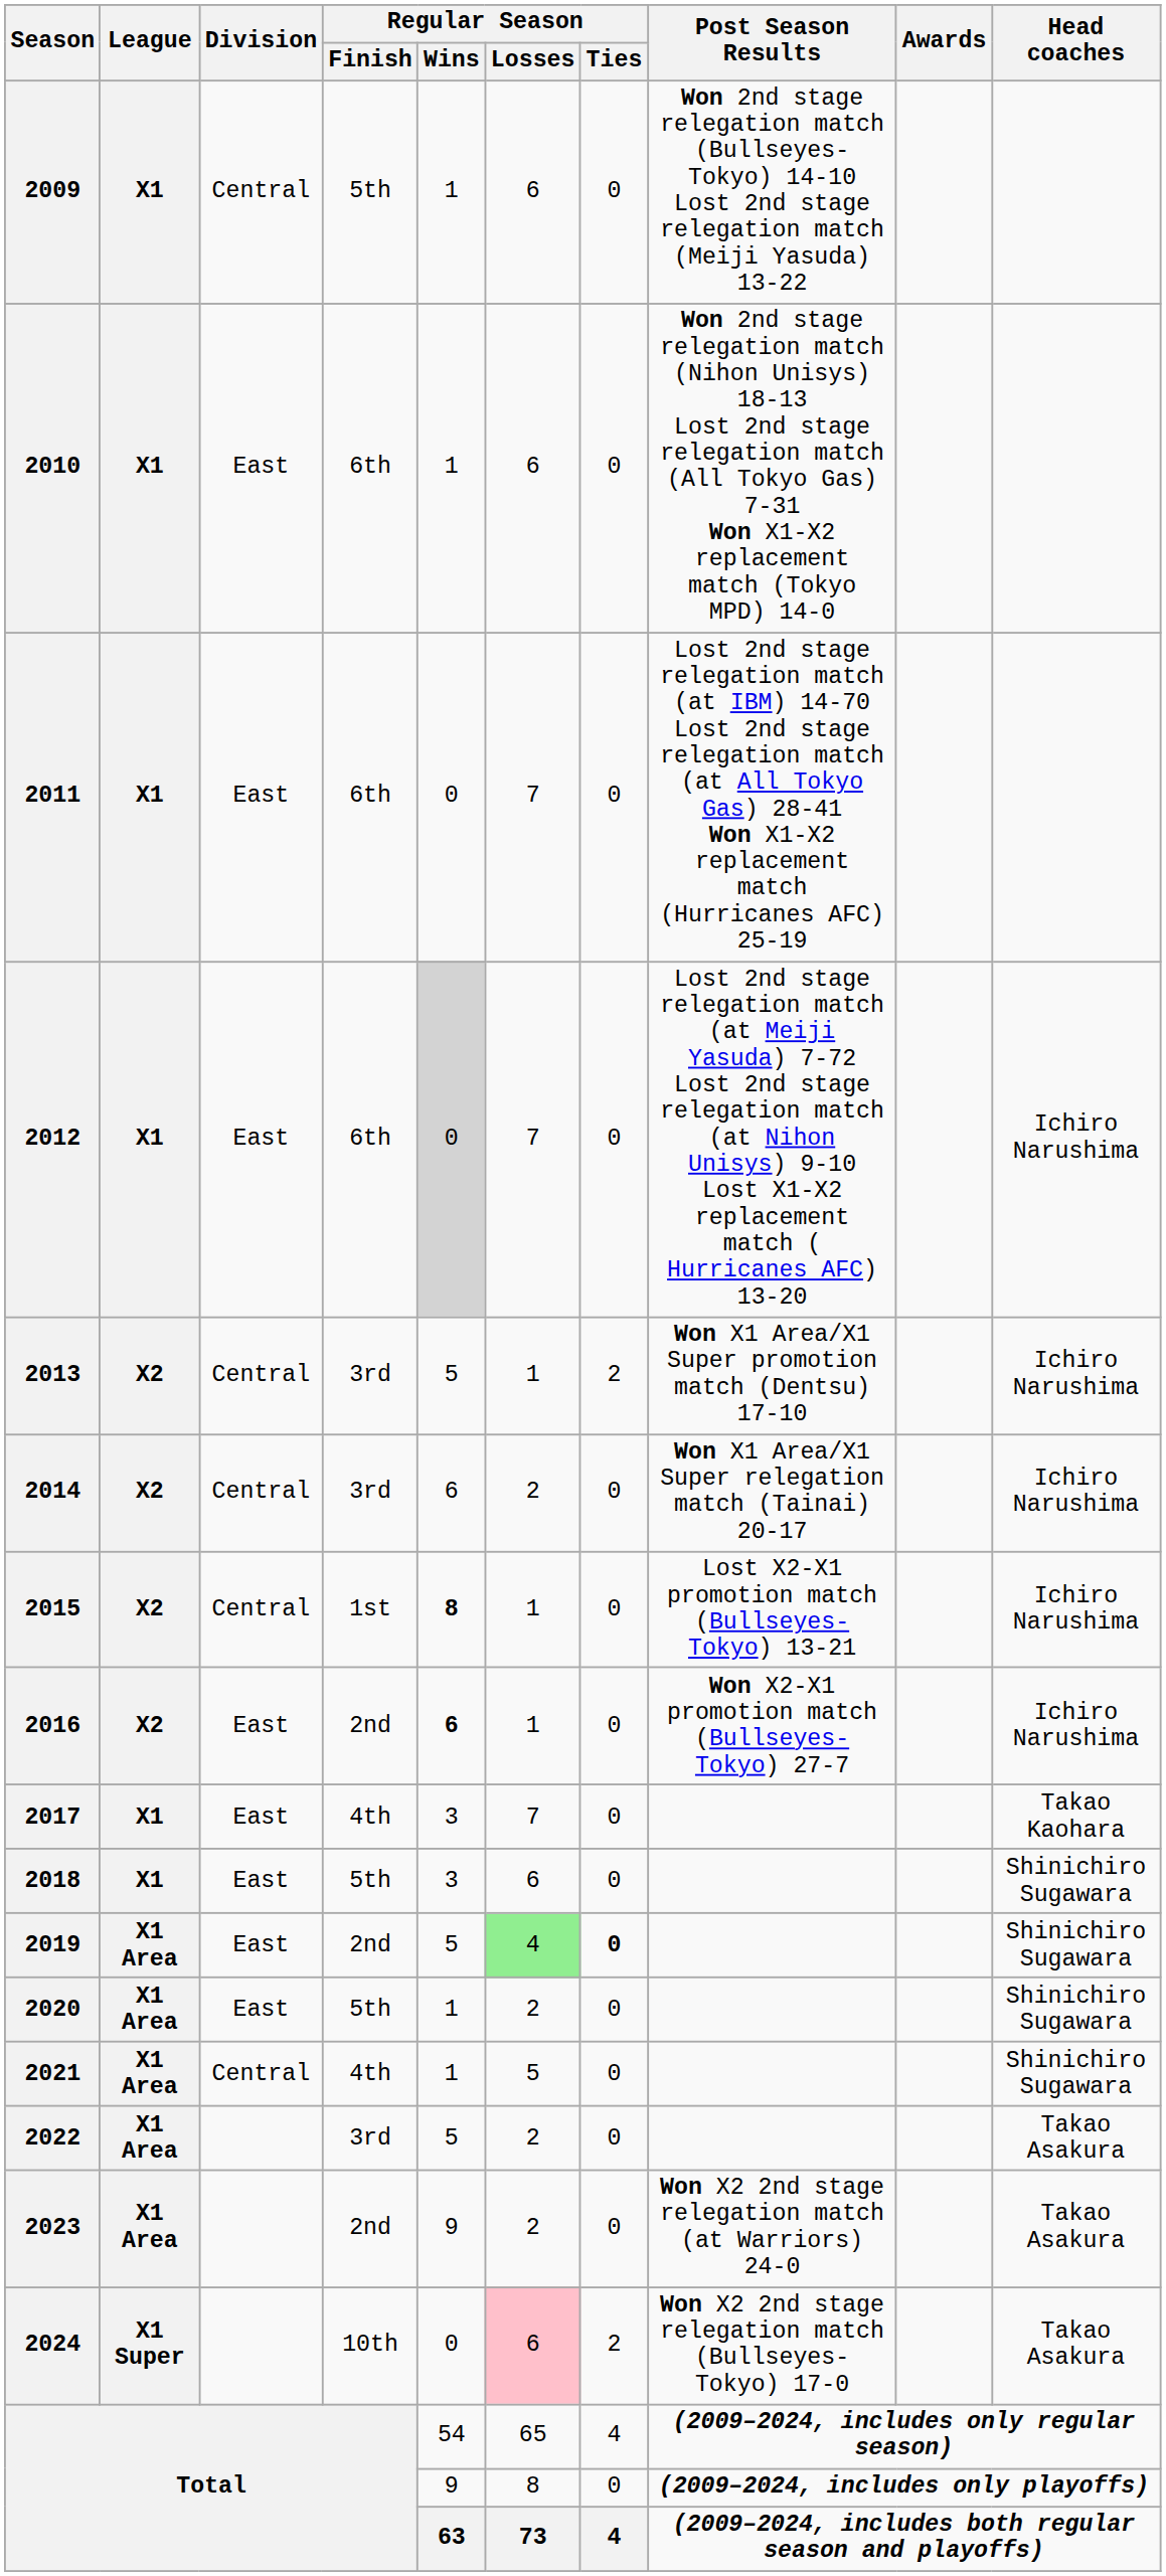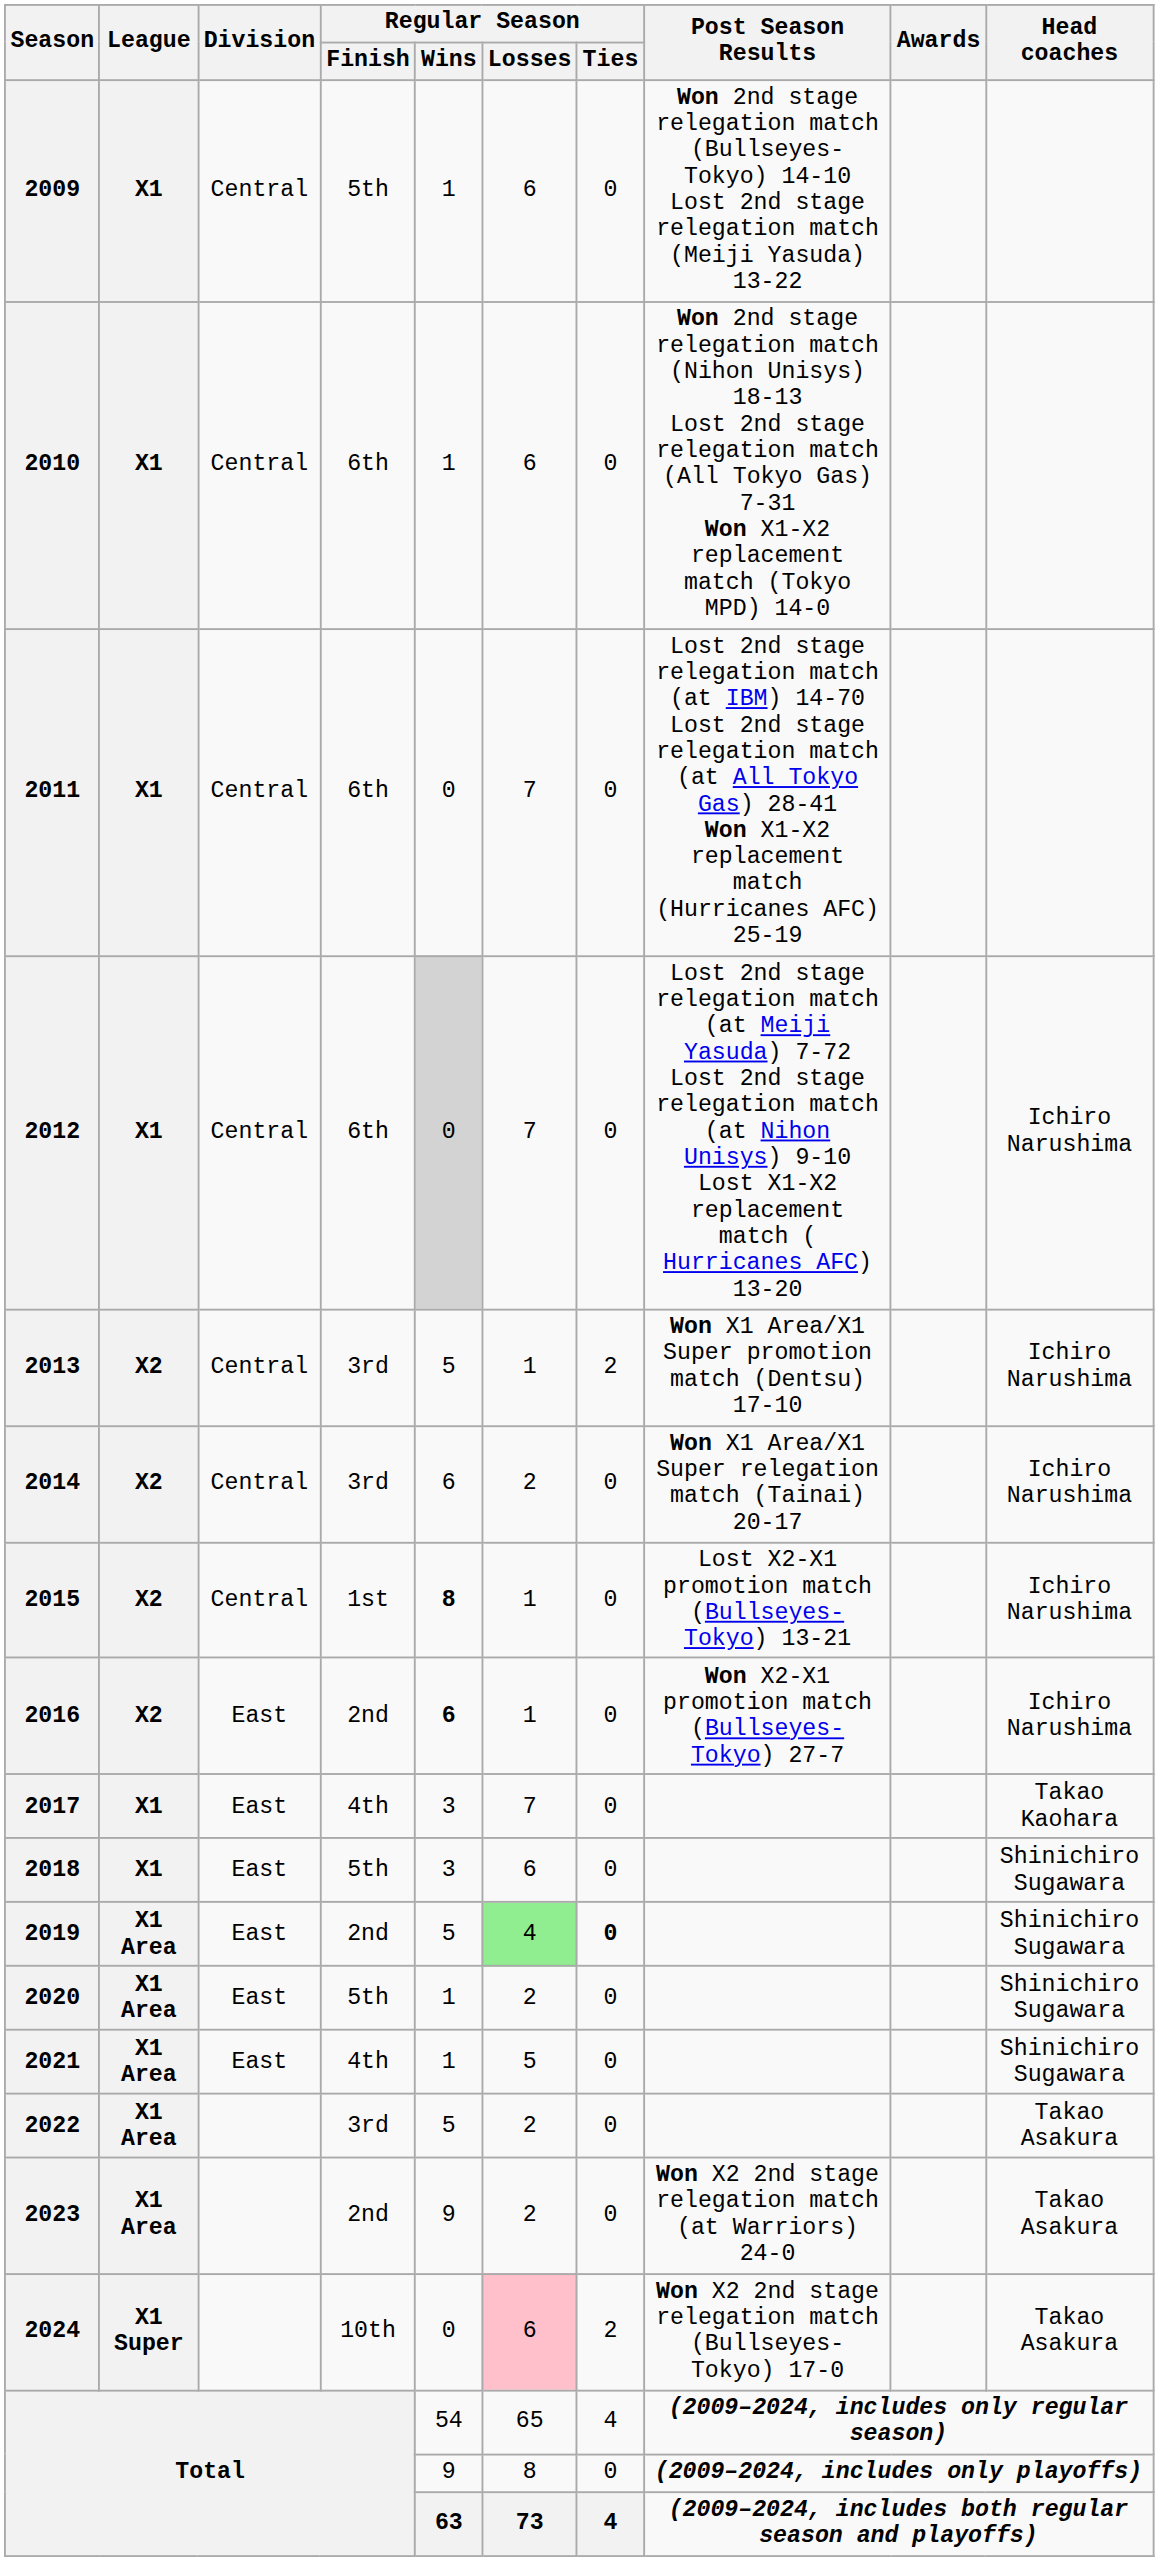2010 | Division: East -> Central
2011 | Division: East -> Central
2012 | Division: East -> Central
2021 | Division: Central -> East
